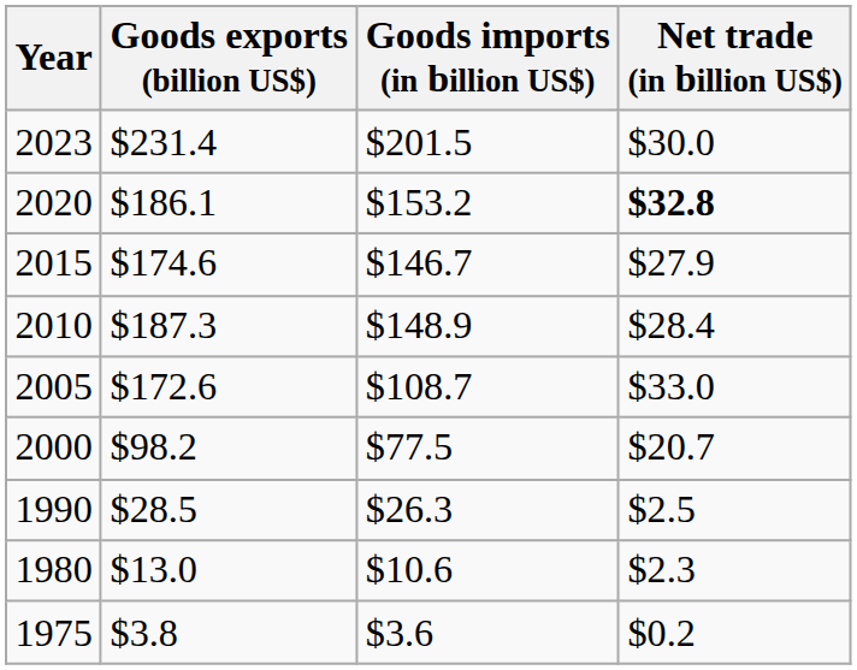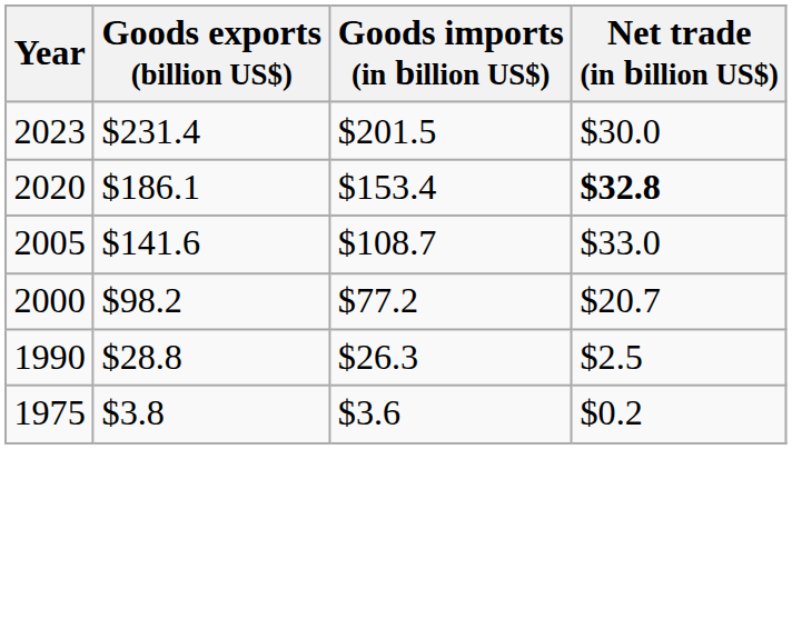2020 | Goods imports (in billion US$): $153.2 -> $153.4
- row: 2015 | $174.6 | $146.7 | $27.9
- row: 2010 | $187.3 | $148.9 | $28.4
2005 | Goods exports (billion US$): $172.6 -> $141.6
2000 | Goods imports (in billion US$): $77.5 -> $77.2
1990 | Goods exports (billion US$): $28.5 -> $28.8
- row: 1980 | $13.0 | $10.6 | $2.3
